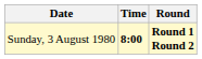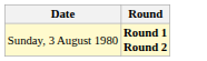- column: Time | 8:00
